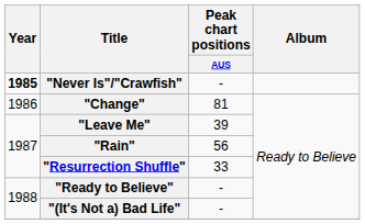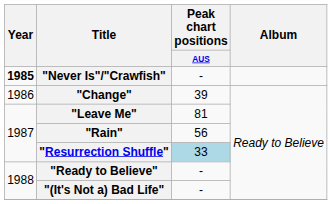"Change" | Peak chart positions / AUS: 81 -> 39
"Leave Me" | Peak chart positions / AUS: 39 -> 81
"Resurrection Shuffle" | Peak chart positions / AUS: no background -> lightblue background
